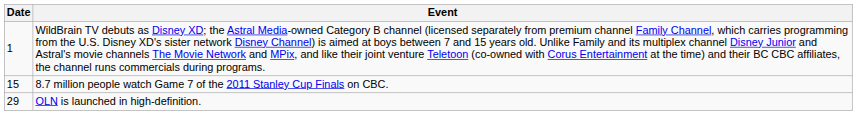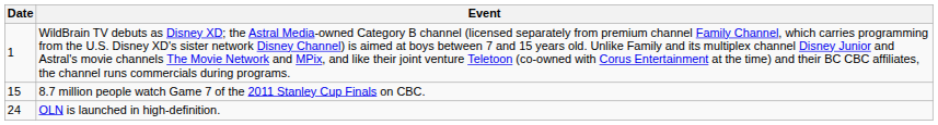OLN is launched in high-definition. | Date: 29 -> 24
